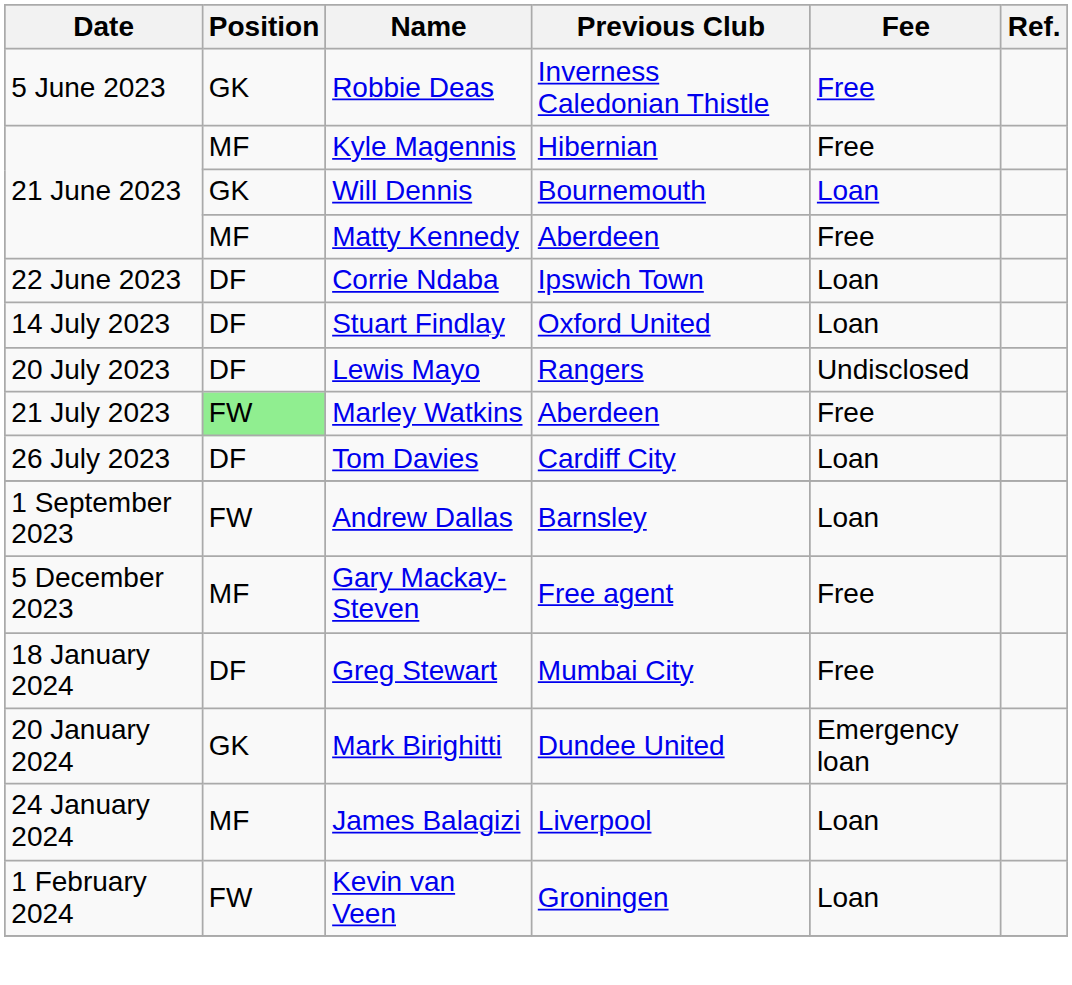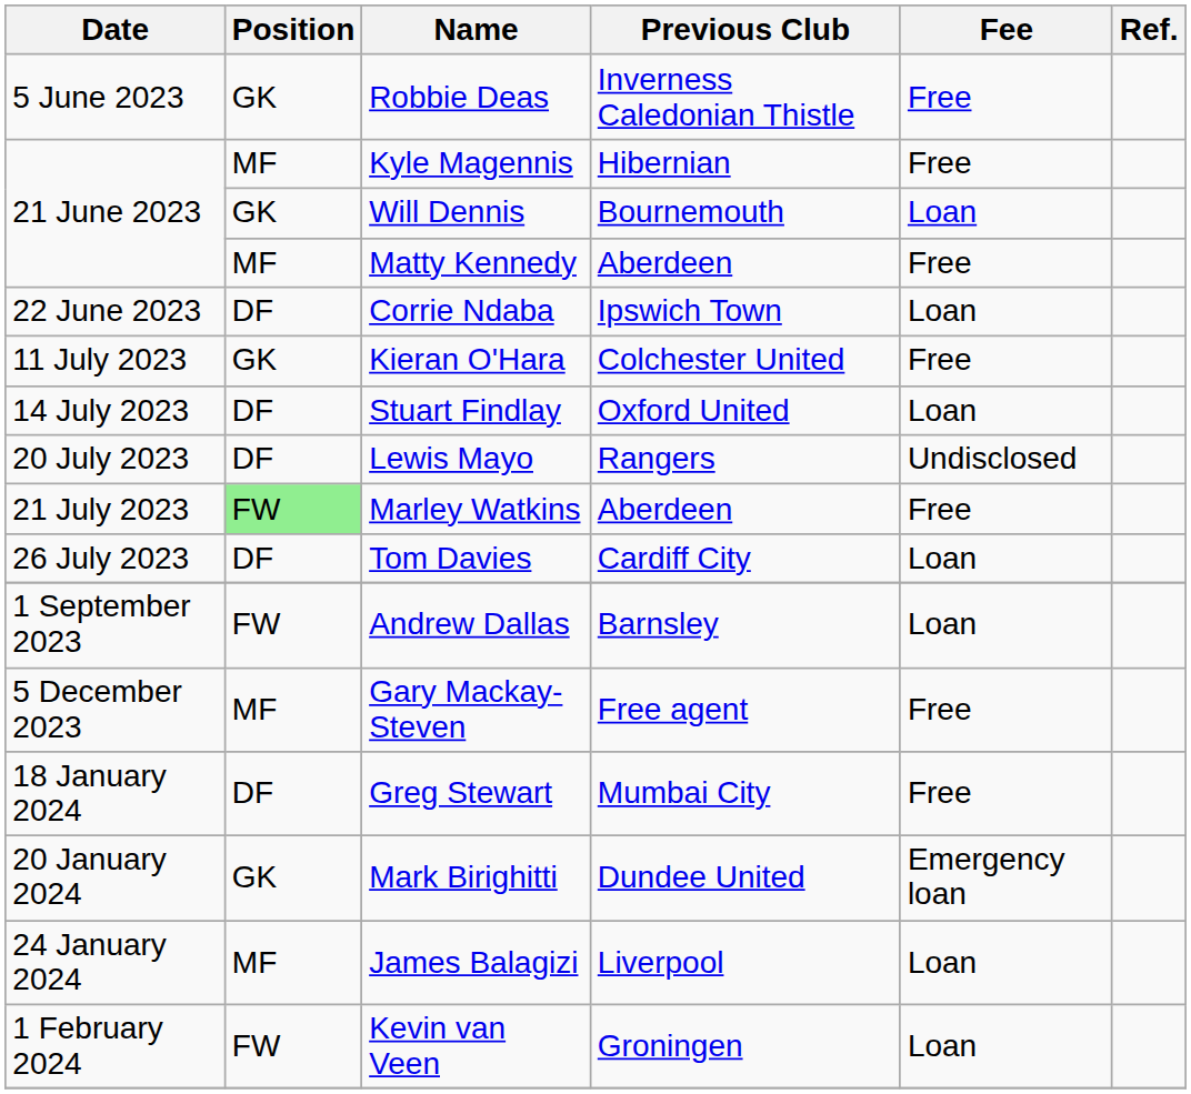+ row: 11 July 2023 | GK | Kieran O'Hara | Colchester United | Free
